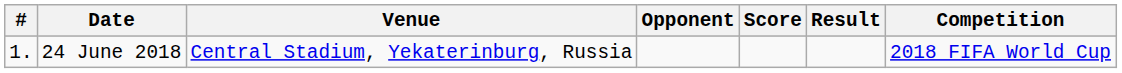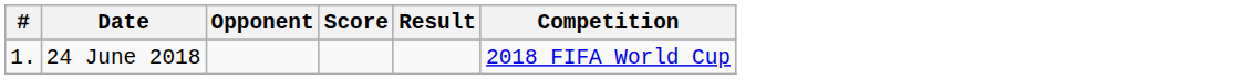- column: Venue | Central Stadium, Yekaterinburg, Russia
